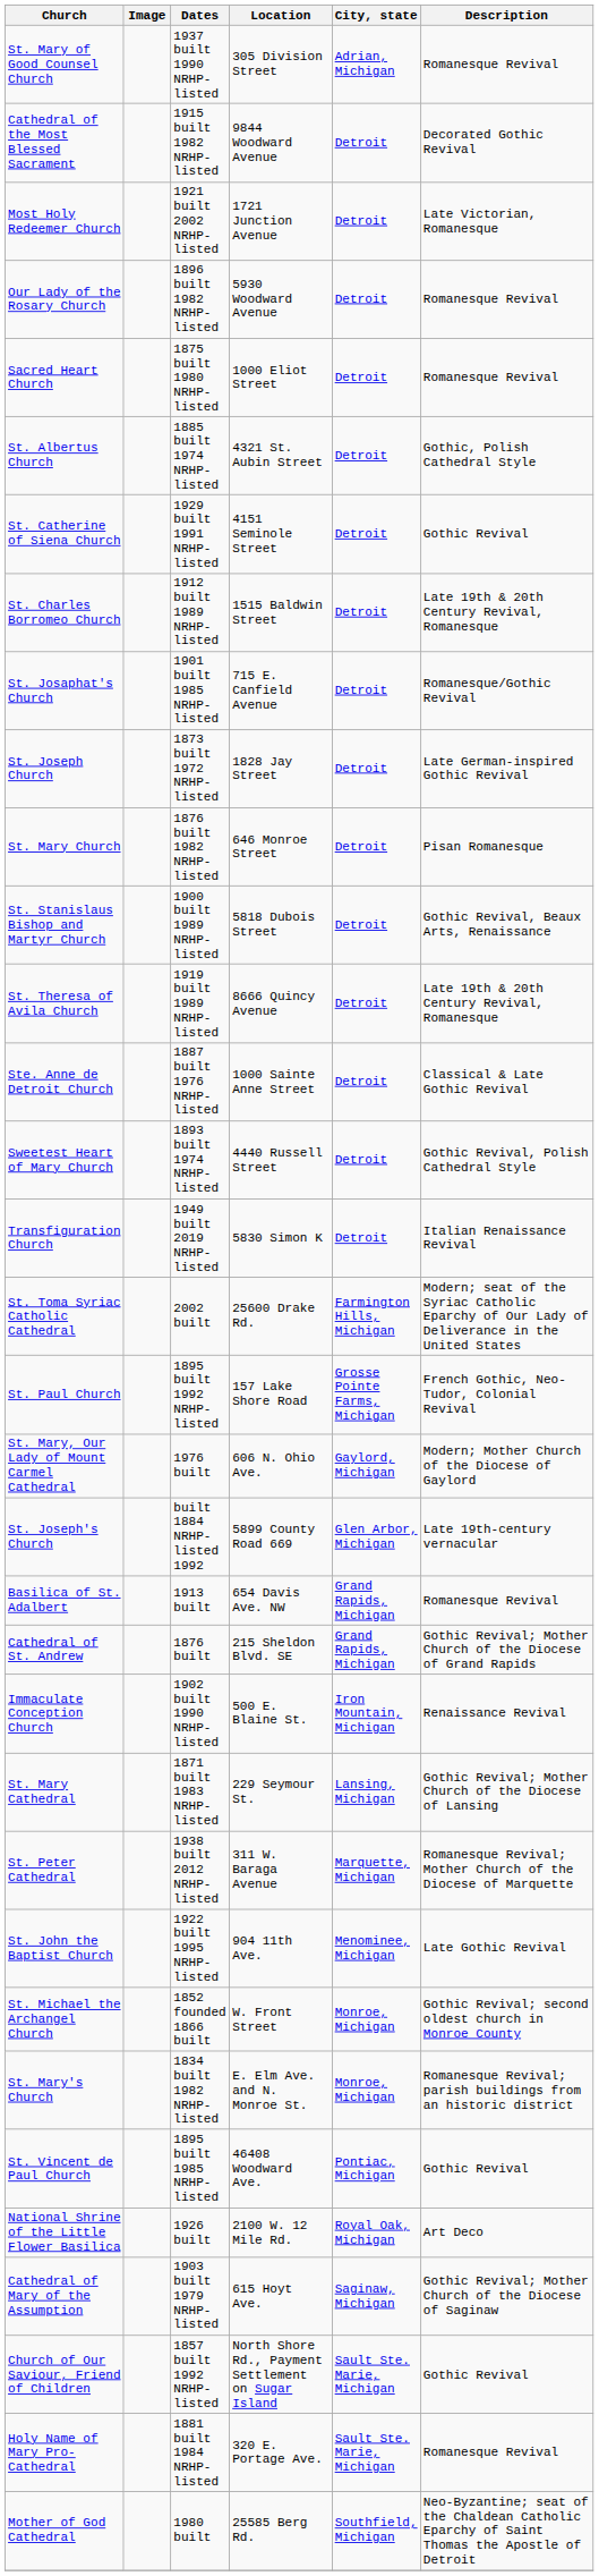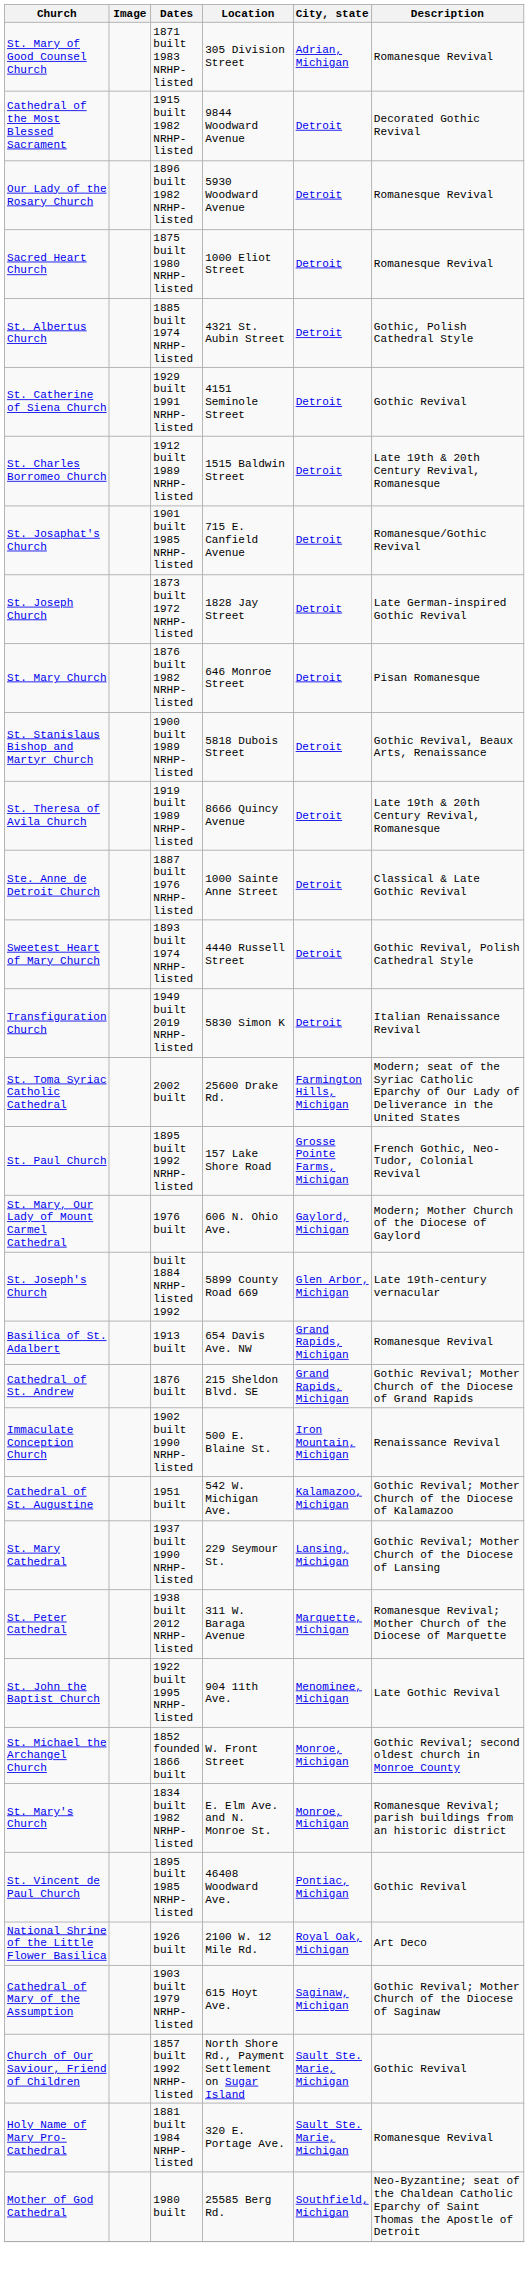St. Mary of Good Counsel Church | Dates: 1937 built 1990 NRHP-listed -> 1871 built 1983 NRHP-listed
- row: Most Holy Redeemer Church | 1921 built 2002 NRHP-listed | 1721 Junction Avenue | Detroit | Late Victorian, Romanesque
+ row: Cathedral of St. Augustine | 1951 built | 542 W. Michigan Ave. | Kalamazoo, Michigan | Gothic Revival; Mother Church of the Diocese of Kalamazoo
St. Mary Cathedral | Dates: 1871 built 1983 NRHP-listed -> 1937 built 1990 NRHP-listed
